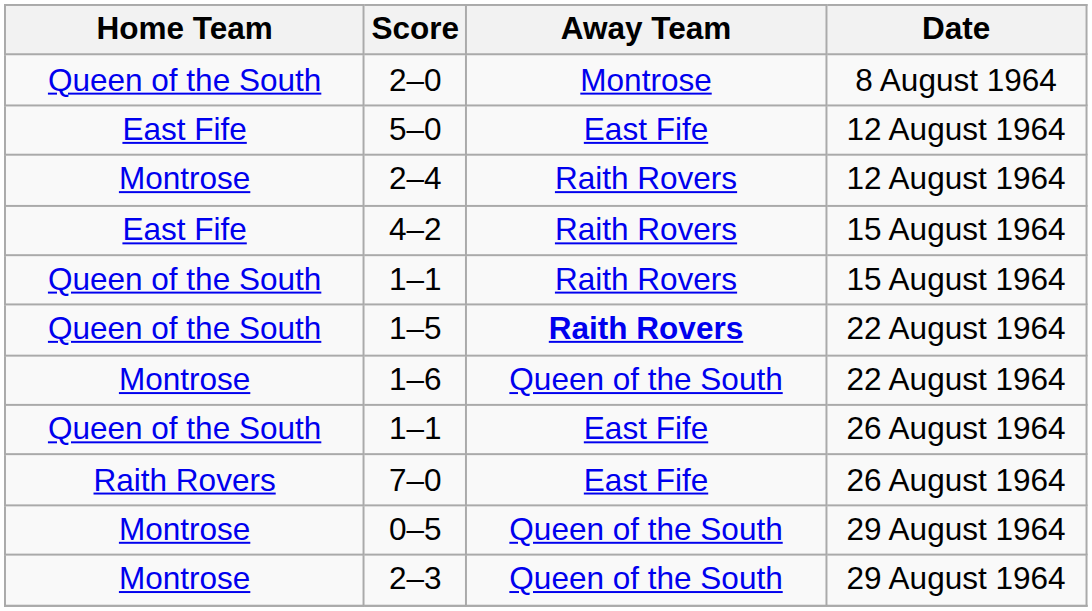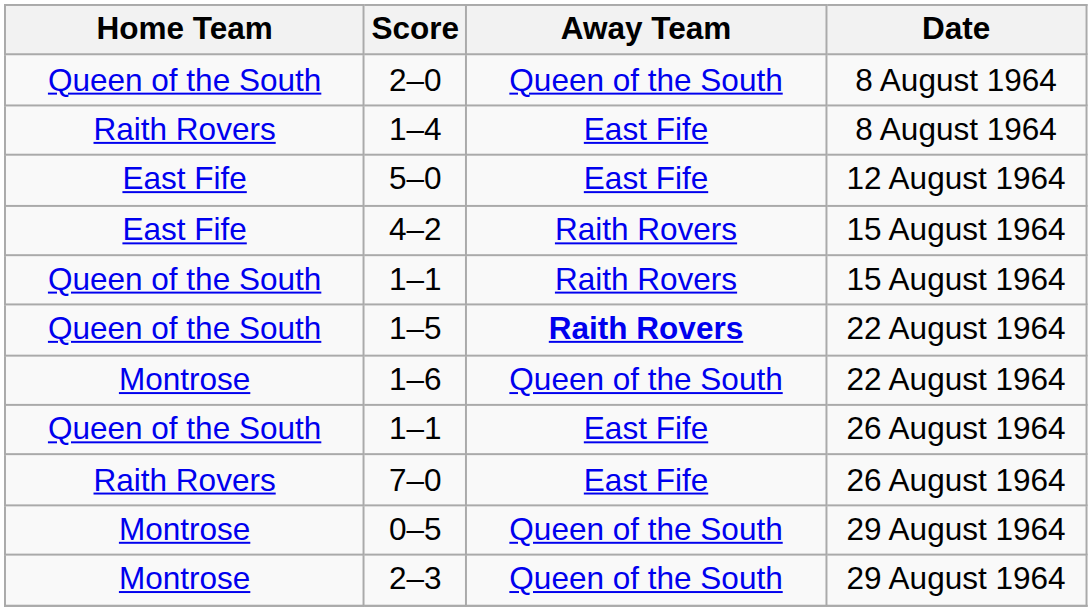2–0 | Away Team: Montrose -> Queen of the South
+ row: Raith Rovers | 1–4 | East Fife | 8 August 1964
- row: Montrose | 2–4 | Raith Rovers | 12 August 1964
